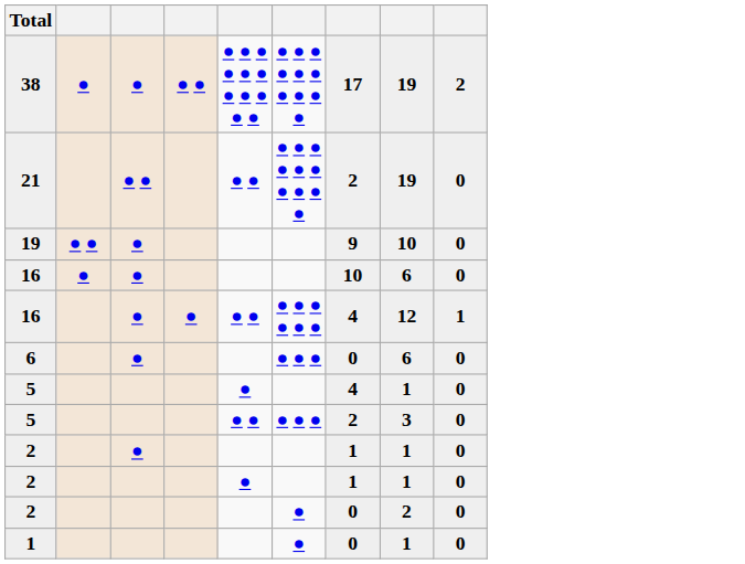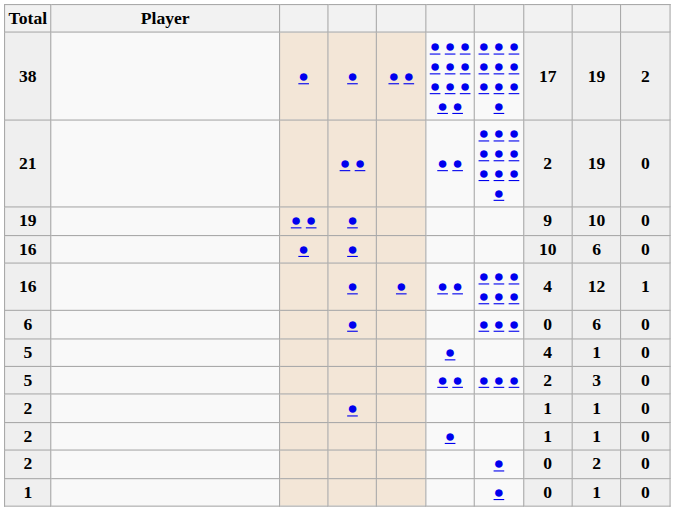+ column: Player
